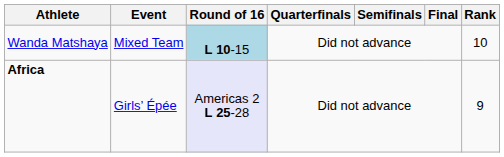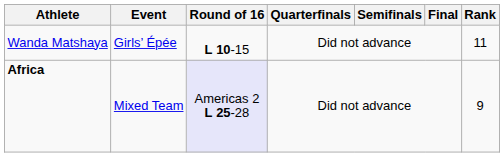Wanda Matshaya | Event: Mixed Team -> Girls’ Épée
Wanda Matshaya | Round of 16: lightblue background -> no background
Wanda Matshaya | Rank: 10 -> 11
Africa | Event: Girls’ Épée -> Mixed Team
